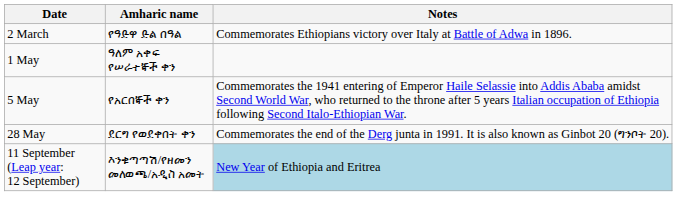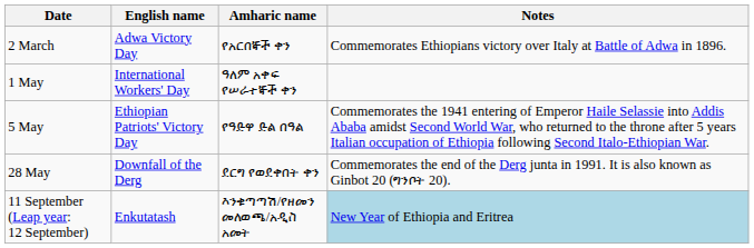+ column: English name | Adwa Victory Day | International Workers' Day | Ethiopian Patriots' Victory Day | Downfall of the Derg | Enkutatash
2 March | Amharic name: የዓድዋ ድል በዓል -> የአርበኞች ቀን
5 May | Amharic name: የአርበኞች ቀን -> የዓድዋ ድል በዓል
